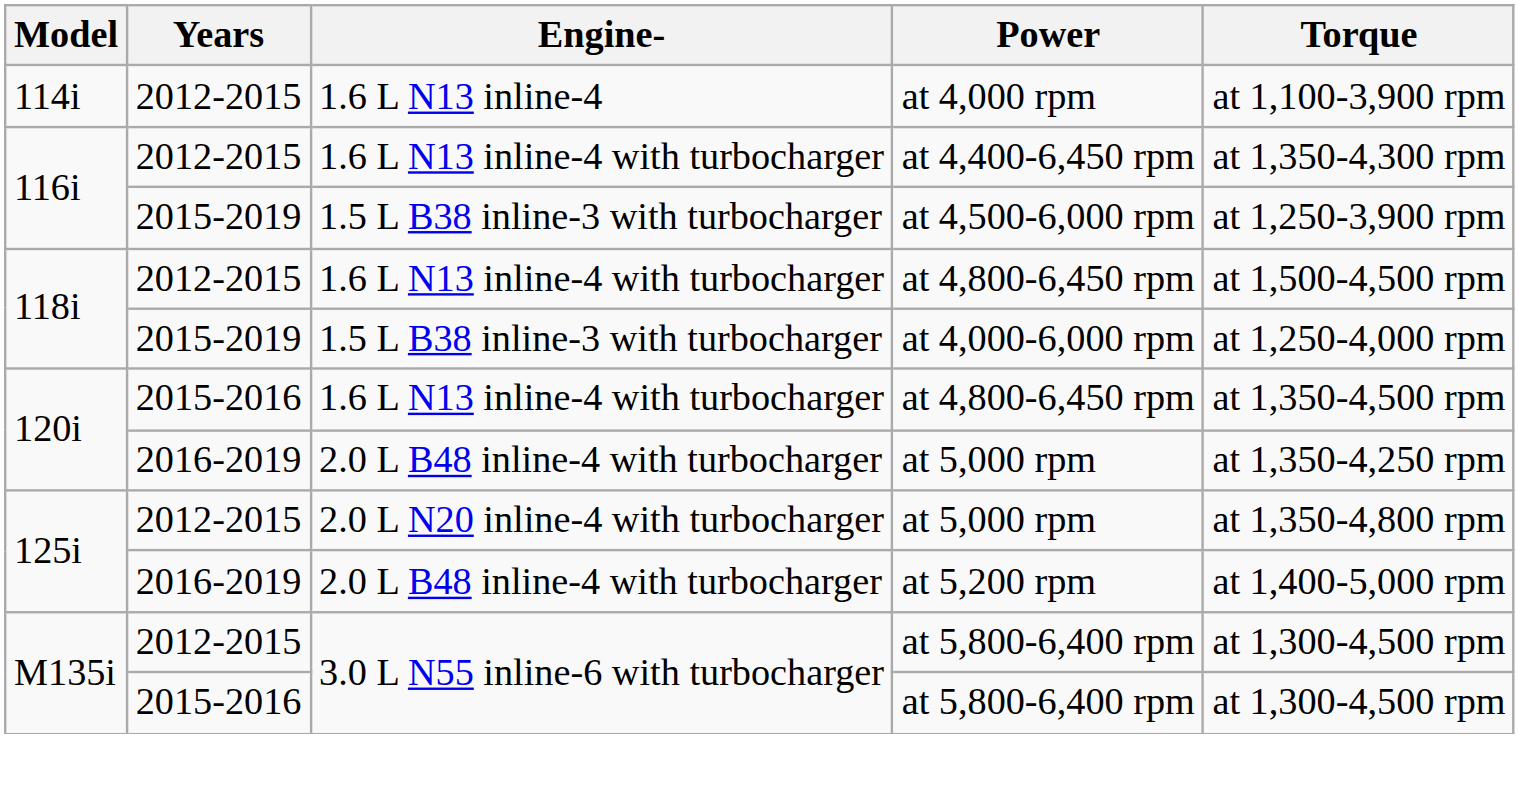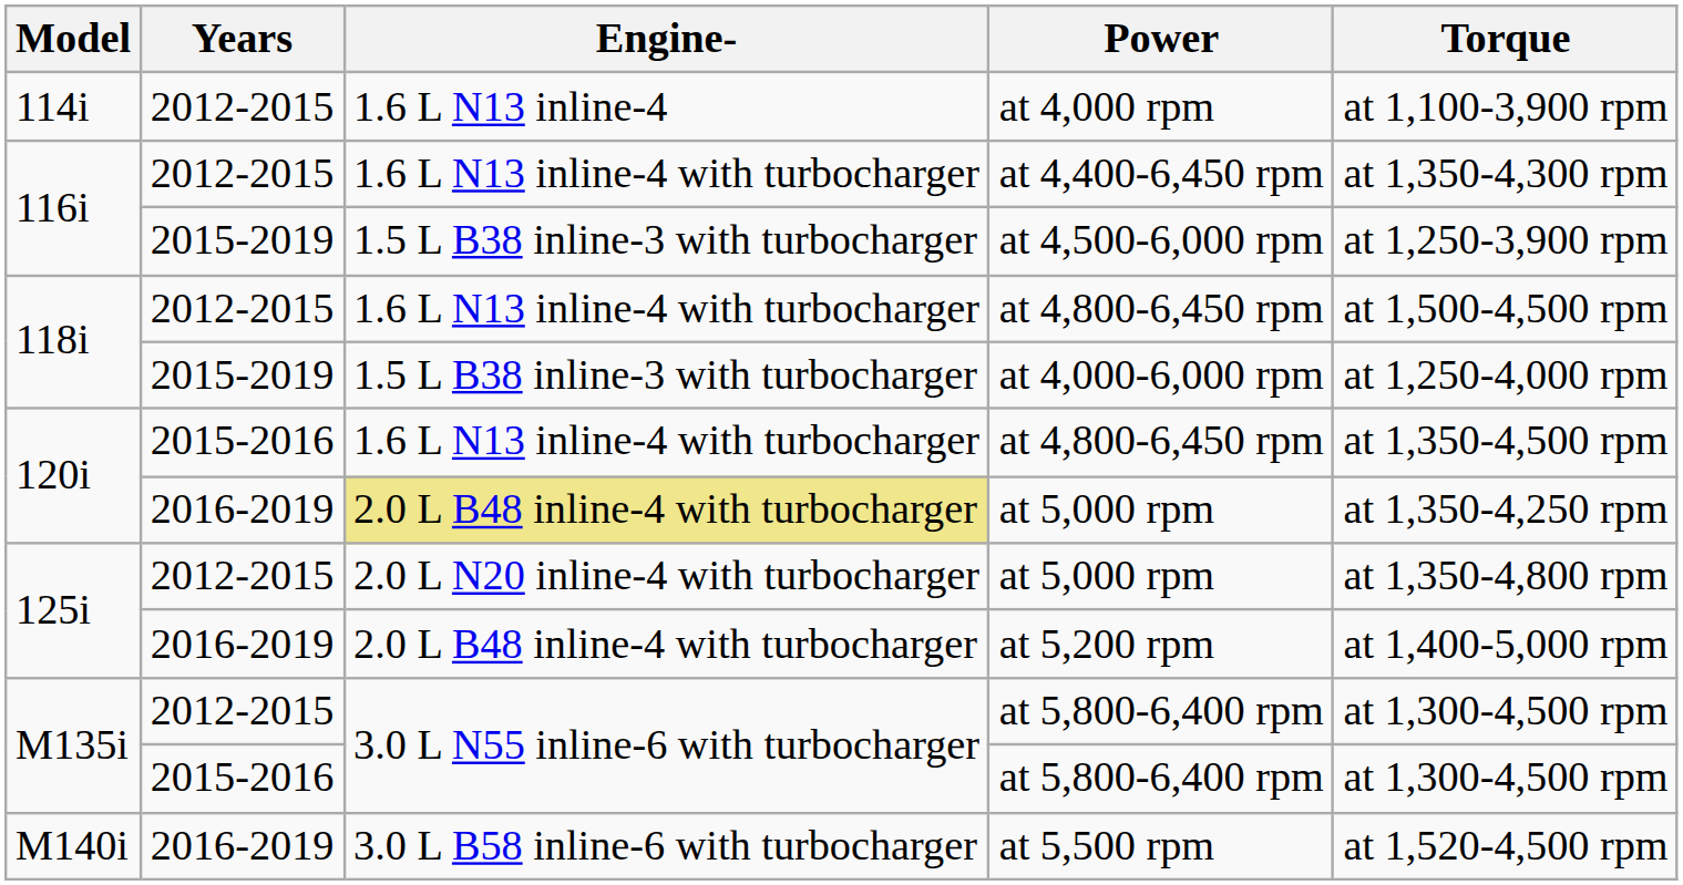2016-2019 / at 5,000 rpm | Engine-: no background -> khaki background
+ row: M140i | 2016-2019 | 3.0 L B58 inline-6 with turbocharger | at 5,500 rpm | at 1,520-4,500 rpm
